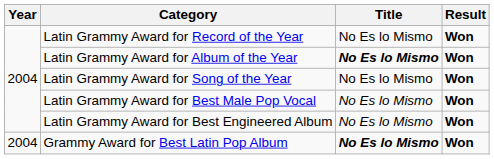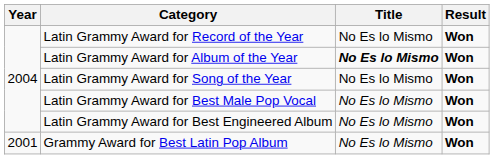Grammy Award for Best Latin Pop Album | Year: 2004 -> 2001
Grammy Award for Best Latin Pop Album | Title: bold -> normal
